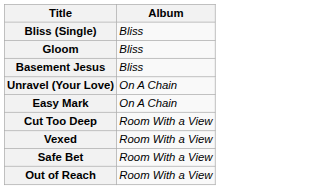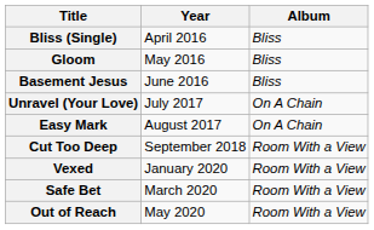+ column: Year | April 2016 | May 2016 | June 2016 | July 2017 | August 2017 | September 2018 | January 2020 | March 2020 | May 2020
